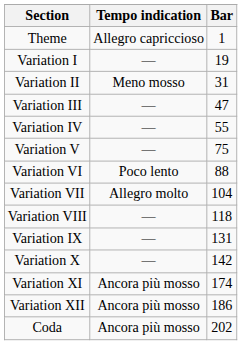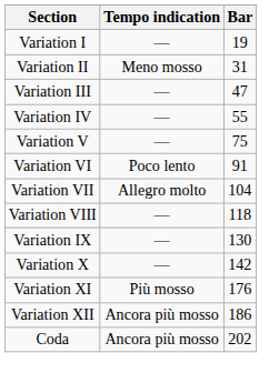- row: Theme | Allegro capriccioso | 1
Variation VI | Bar: 88 -> 91
Variation IX | Bar: 131 -> 130
Variation XI | Tempo indication: Ancora più mosso -> Più mosso
Variation XI | Bar: 174 -> 176
